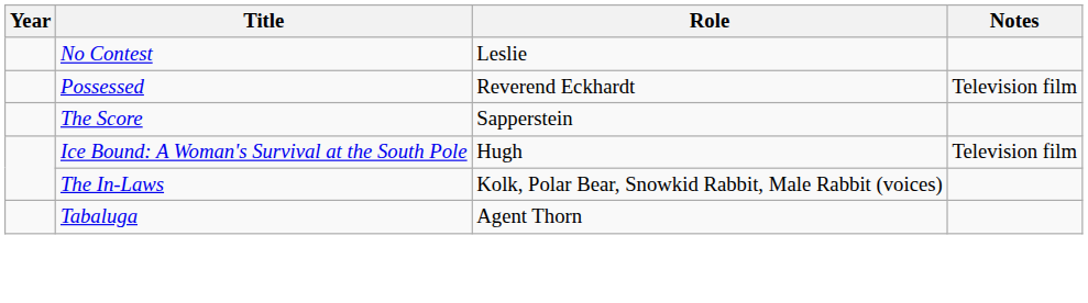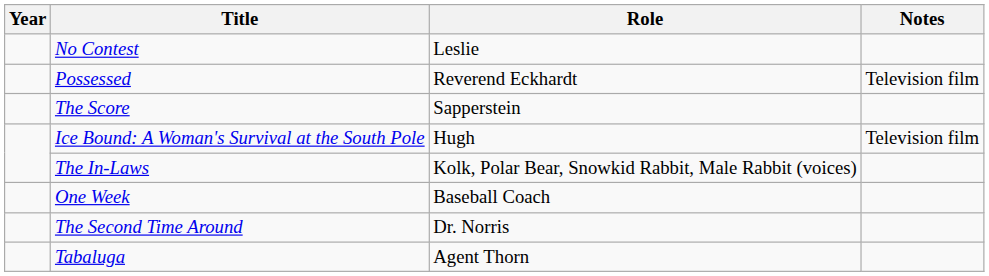+ row: One Week | Baseball Coach
+ row: The Second Time Around | Dr. Norris
